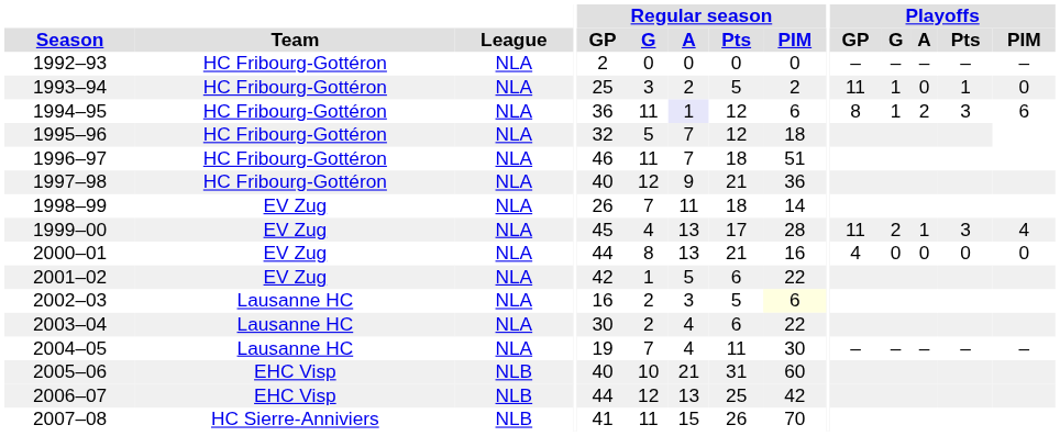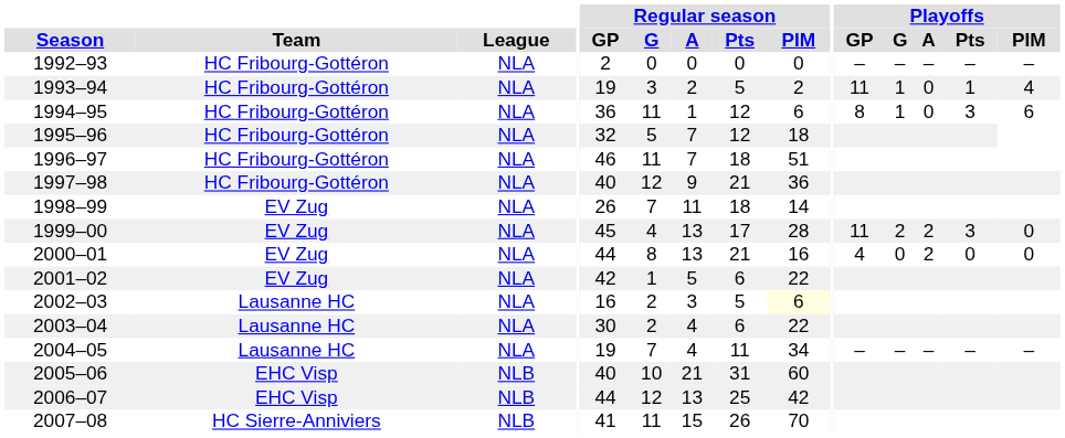1993–94 | Regular season / GP: 25 -> 19
1993–94 | Playoffs / PIM: 0 -> 4
1994–95 | Regular season / A: lavender background -> no background
1994–95 | Playoffs / A: 2 -> 0
1999–00 | Playoffs / A: 1 -> 2
1999–00 | Playoffs / PIM: 4 -> 0
2000–01 | Playoffs / A: 0 -> 2
2004–05 | Regular season / PIM: 30 -> 34
